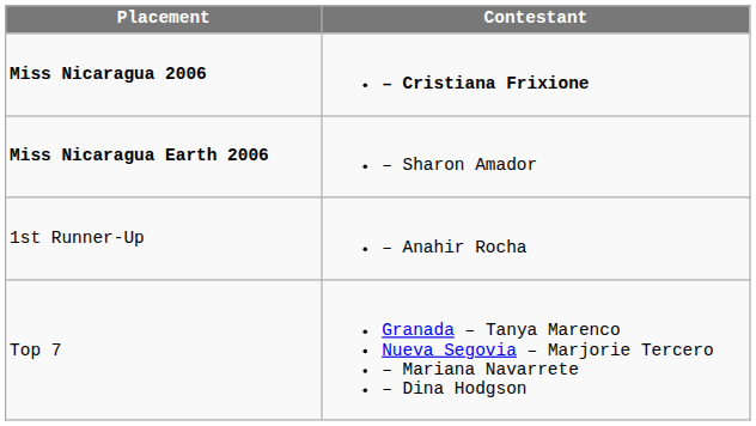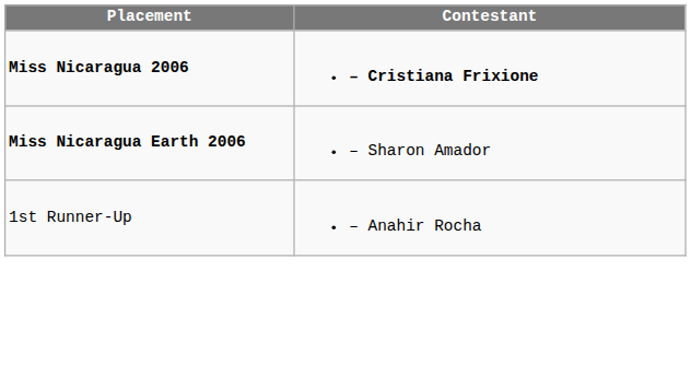- row: Top 7 | Granada – Tanya Marenco Nueva Segovia – Marjorie Tercero – Mariana Navarrete – Dina Hodgson
